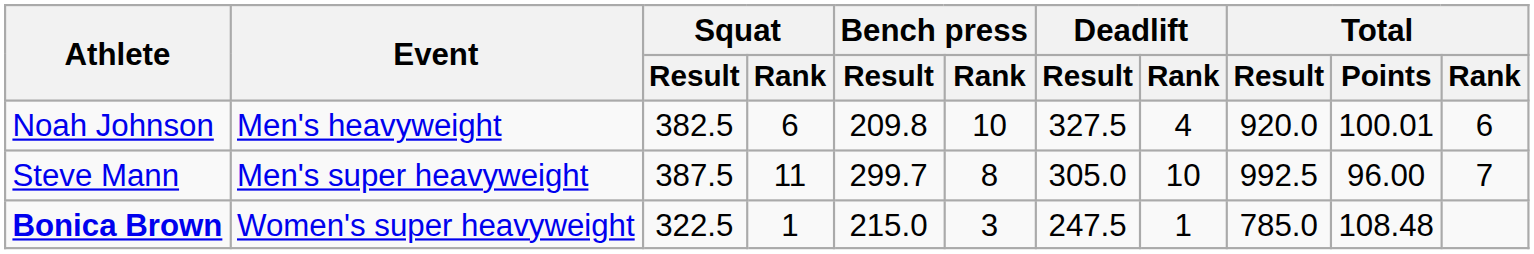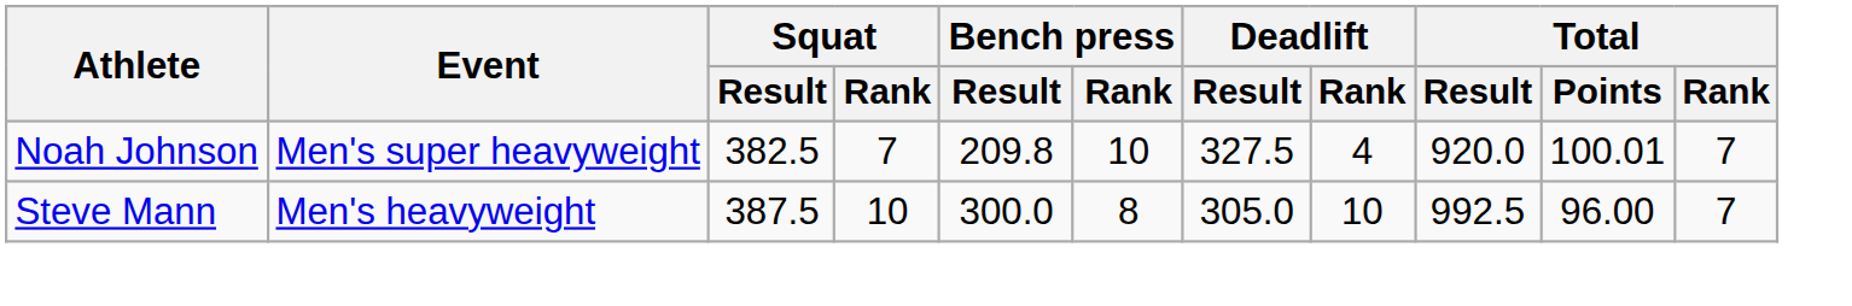Noah Johnson | Event: Men's heavyweight -> Men's super heavyweight
Noah Johnson | Squat / Rank: 6 -> 7
Noah Johnson | Total / Rank: 6 -> 7
Steve Mann | Event: Men's super heavyweight -> Men's heavyweight
Steve Mann | Squat / Rank: 11 -> 10
Steve Mann | Bench press / Result: 299.7 -> 300.0
- row: Bonica Brown | Women's super heavyweight | 322.5 | 1 | 215.0 | 3 | 247.5 | 1 | 785.0 | 108.48
